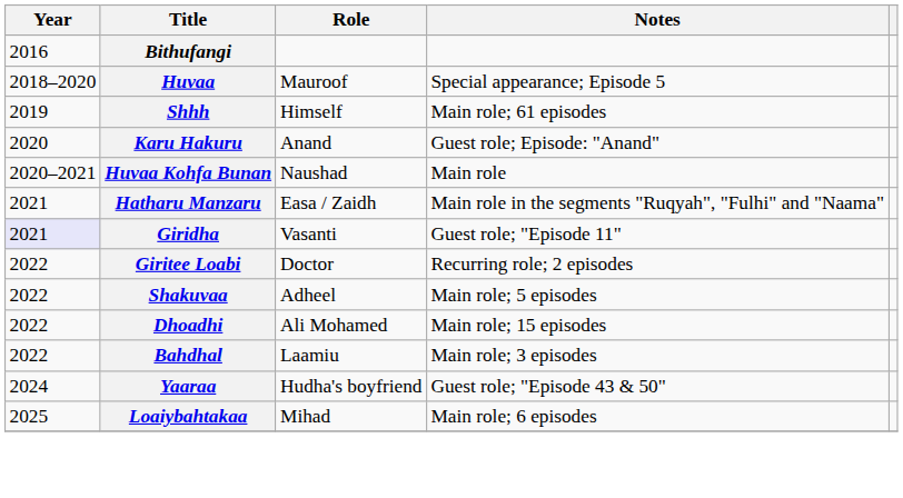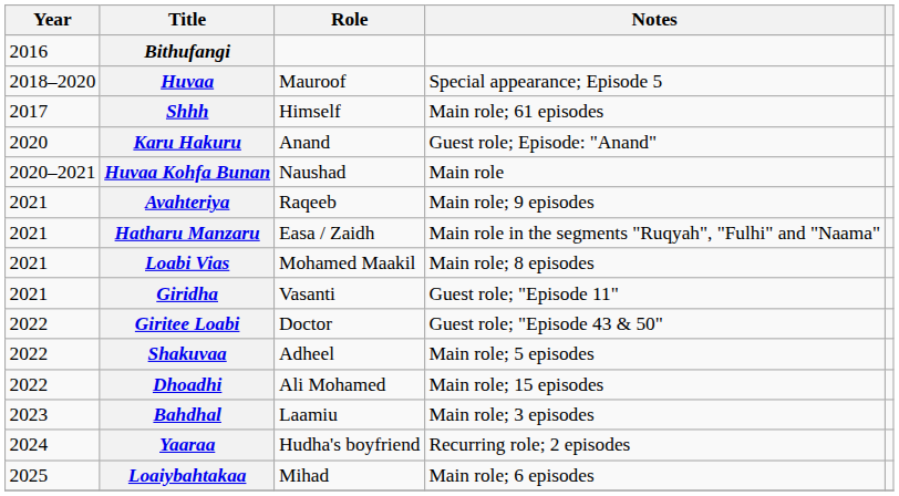Shhh | Year: 2019 -> 2017
+ row: 2021 | Avahteriya | Raqeeb | Main role; 9 episodes
+ row: 2021 | Loabi Vias | Mohamed Maakil | Main role; 8 episodes
Giridha | Year: lavender background -> no background
Giritee Loabi | Notes: Recurring role; 2 episodes -> Guest role; "Episode 43 & 50"
Bahdhal | Year: 2022 -> 2023
Yaaraa | Notes: Guest role; "Episode 43 & 50" -> Recurring role; 2 episodes
